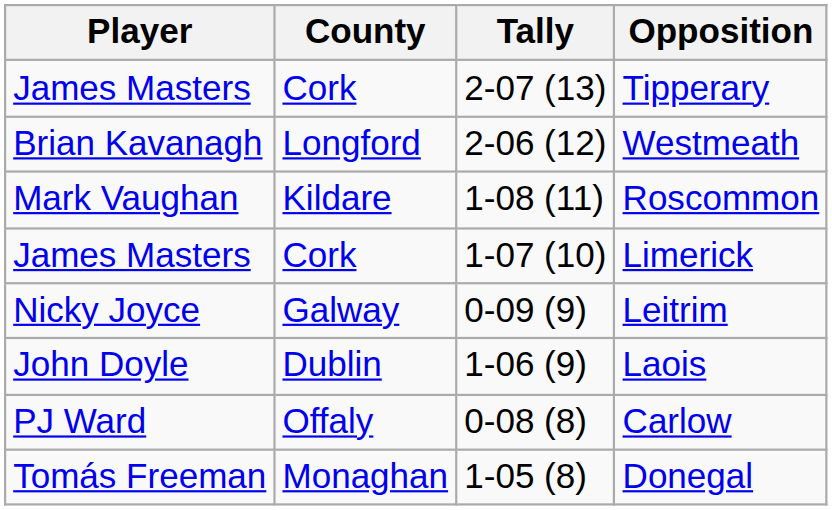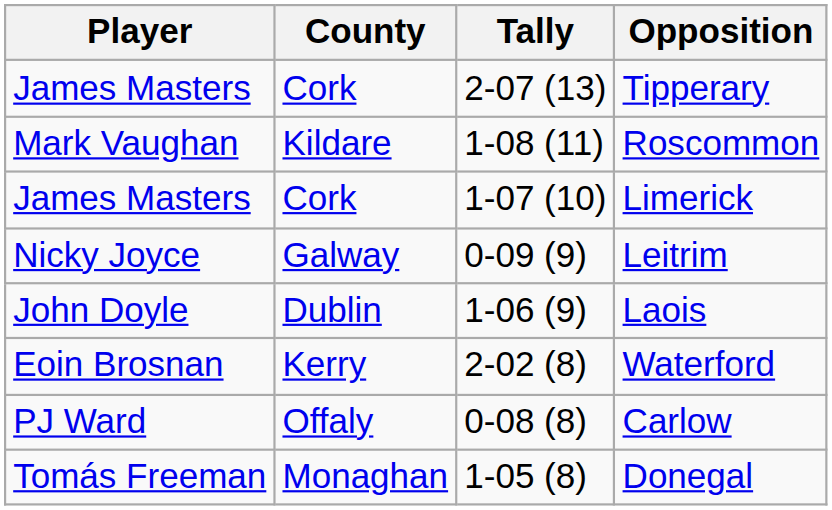- row: Brian Kavanagh | Longford | 2-06 (12) | Westmeath
+ row: Eoin Brosnan | Kerry | 2-02 (8) | Waterford
